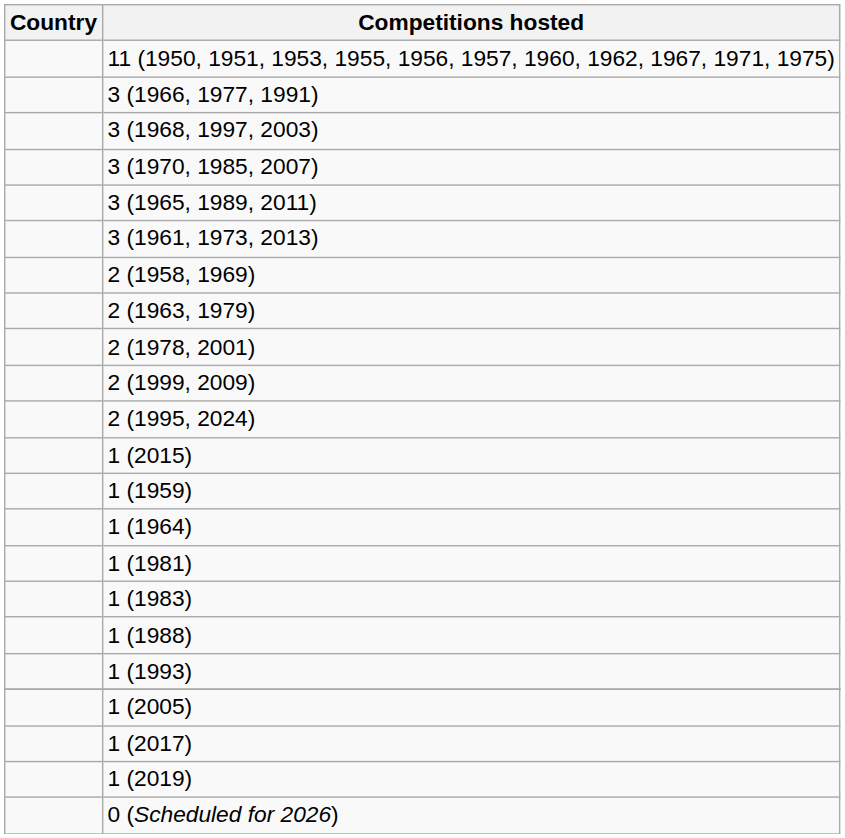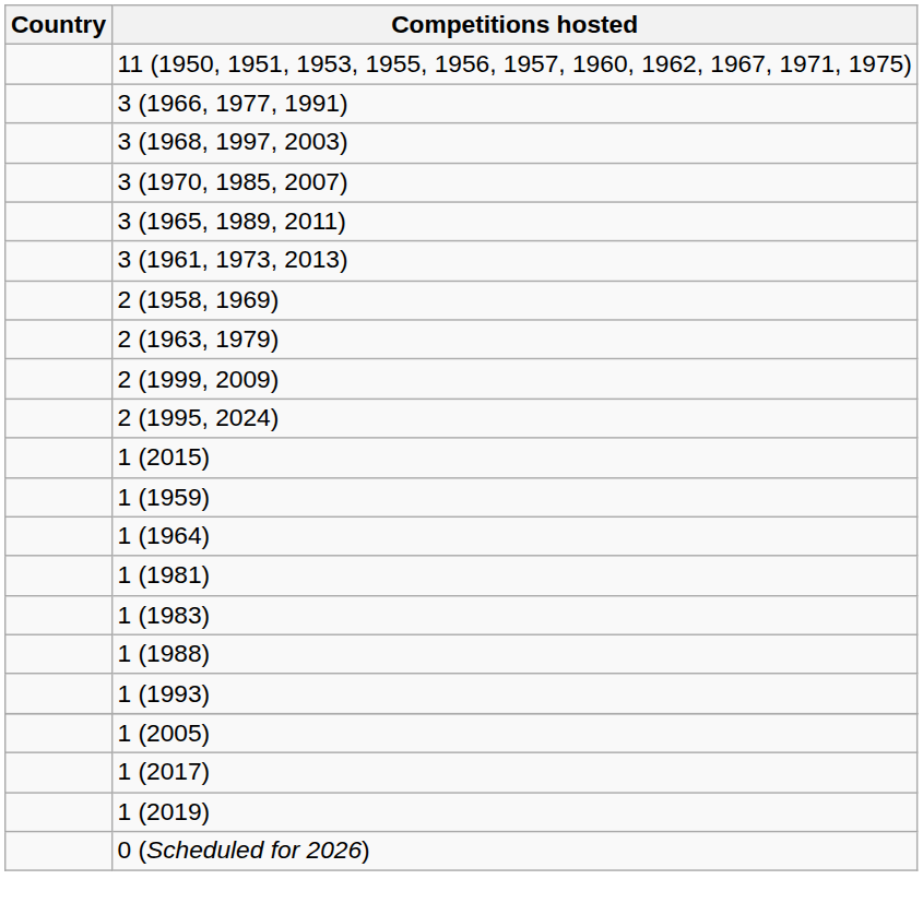- row: 2 (1978, 2001)
